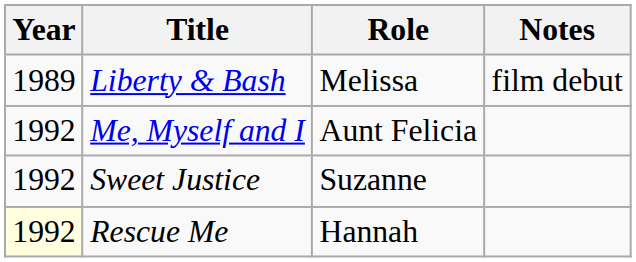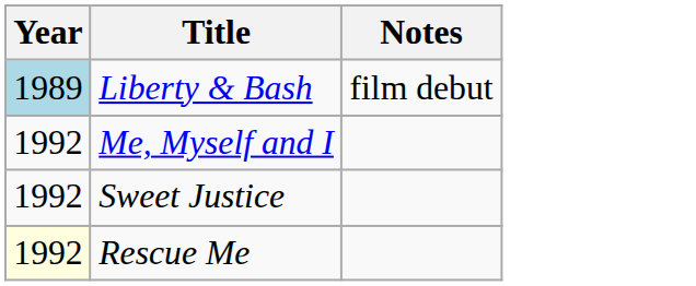- column: Role | Melissa | Aunt Felicia | Suzanne | Hannah
Liberty & Bash | Year: no background -> lightblue background
